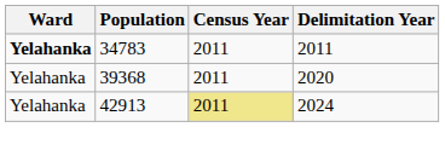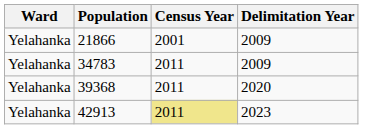+ row: Yelahanka | 21866 | 2001 | 2009
34783 | Ward: bold -> normal
34783 | Delimitation Year: 2011 -> 2009
42913 | Delimitation Year: 2024 -> 2023
